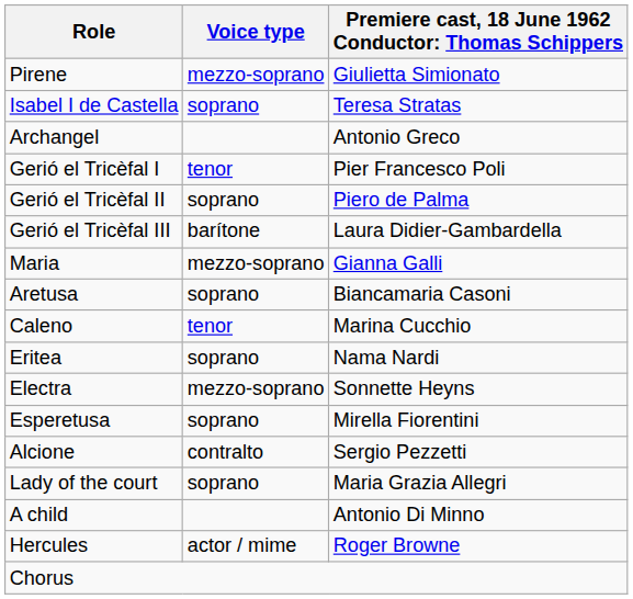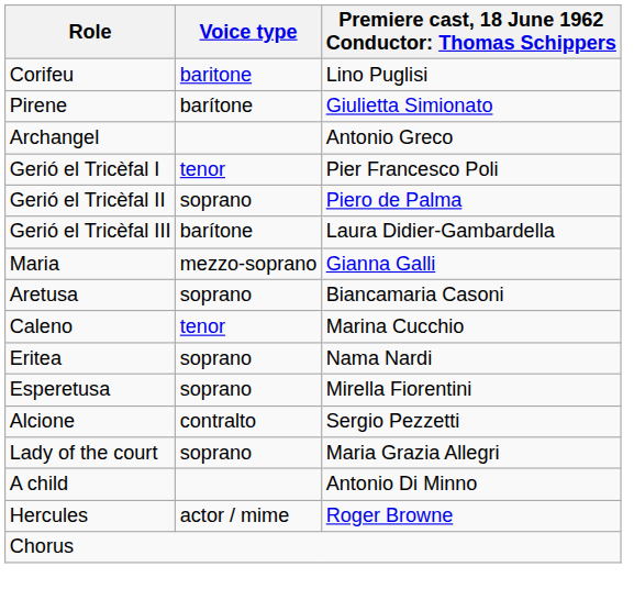+ row: Corifeu | baritone | Lino Puglisi
Pirene | Voice type: mezzo-soprano -> barítone
- row: Isabel I de Castella | soprano | Teresa Stratas
- row: Electra | mezzo-soprano | Sonnette Heyns
